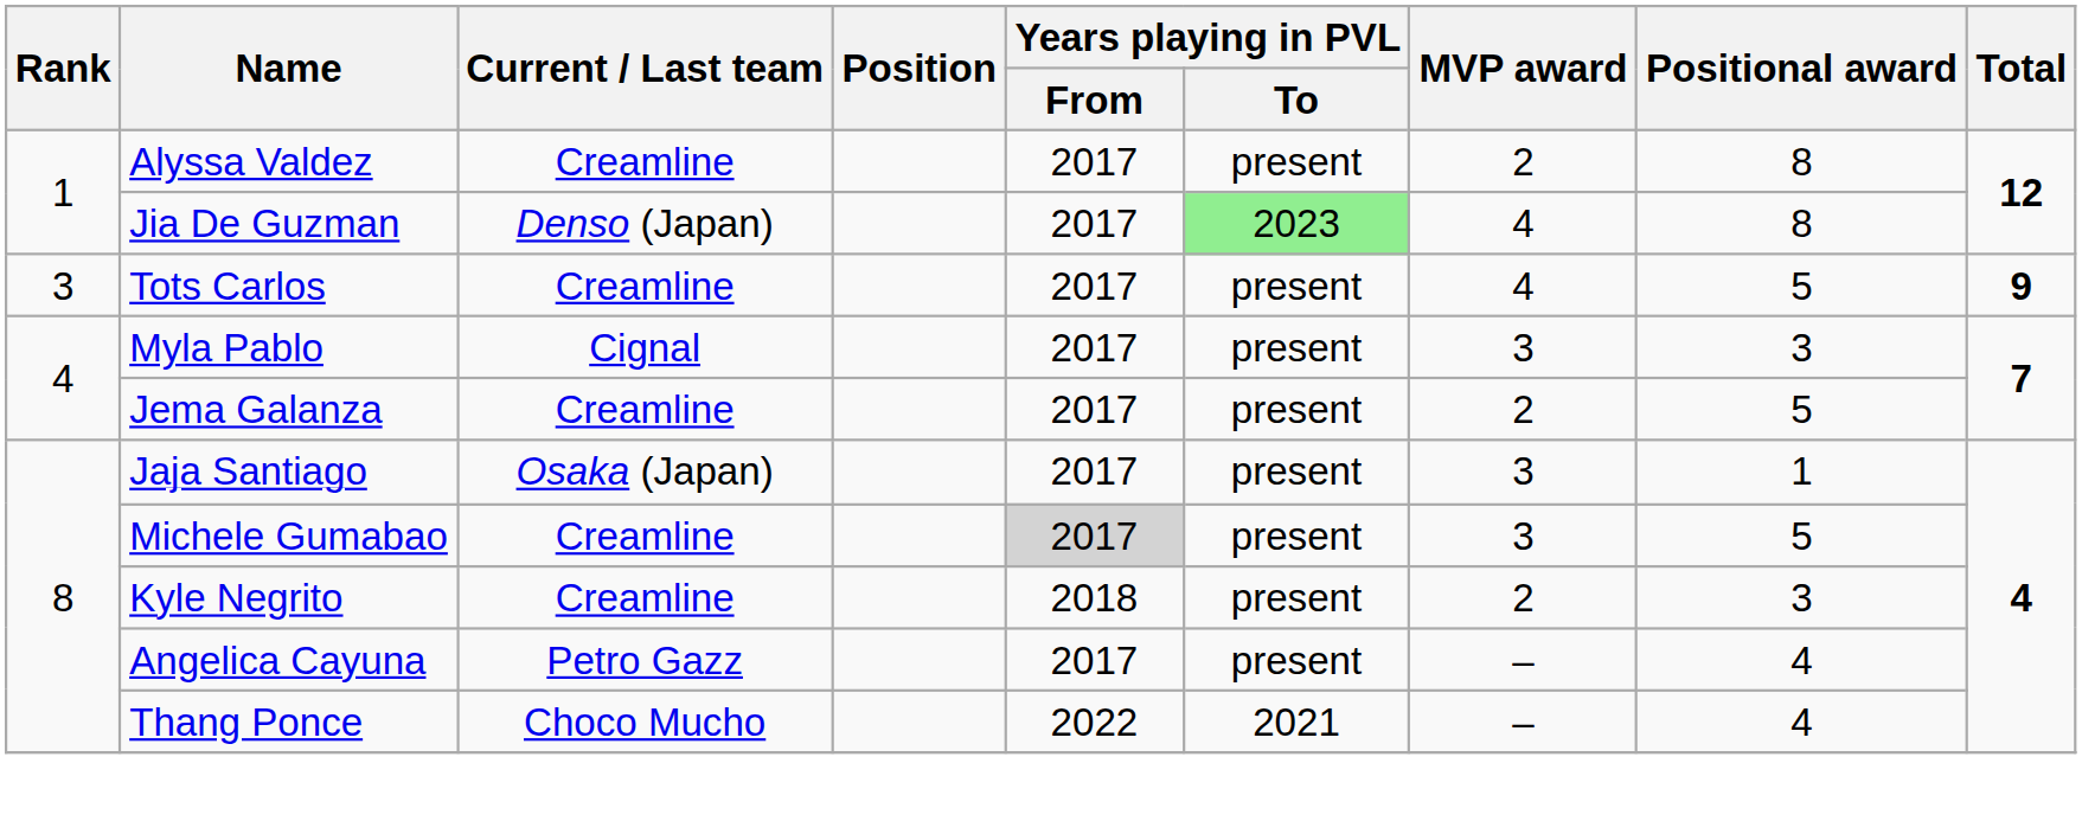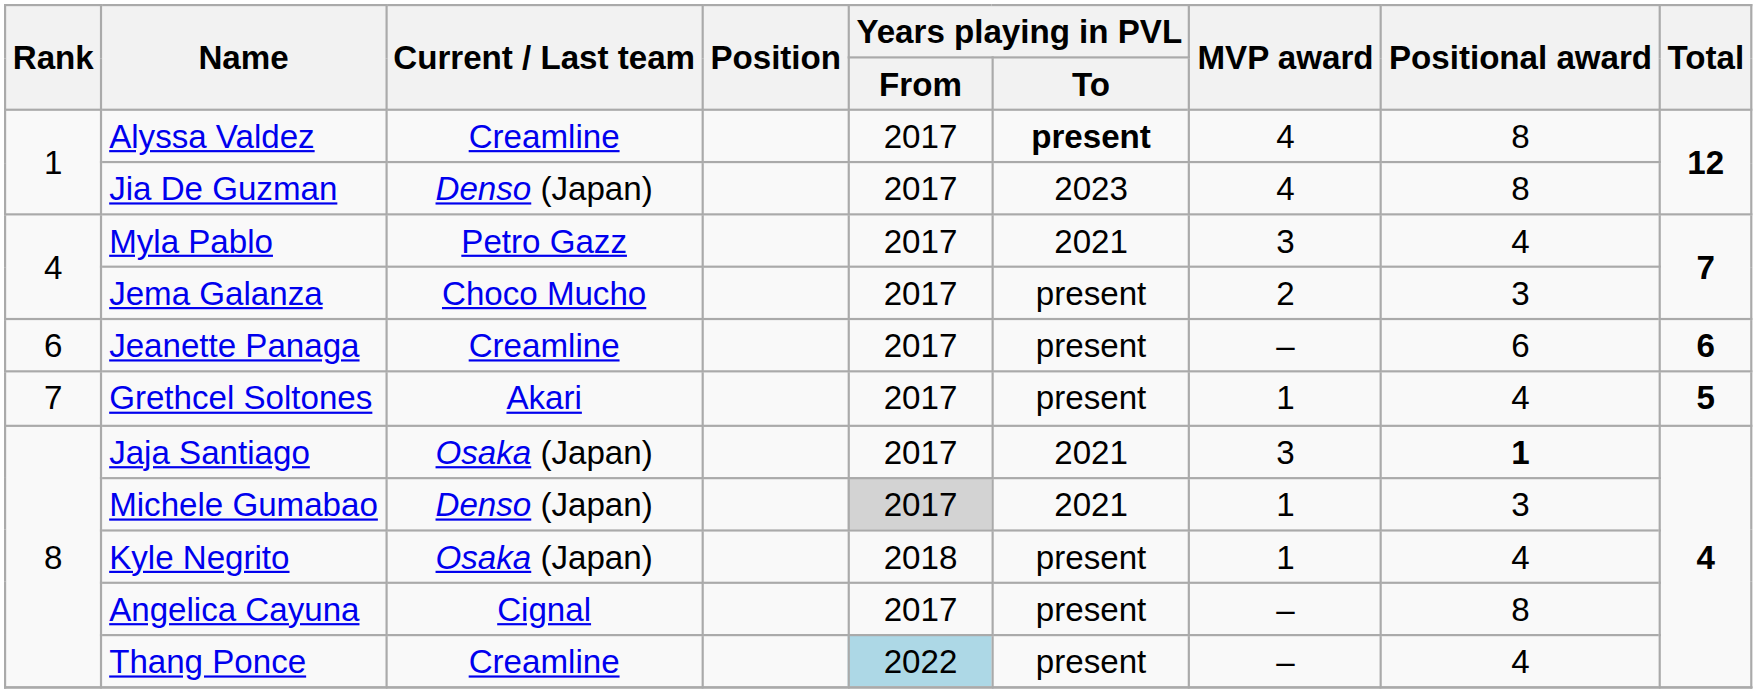Alyssa Valdez | Years playing in PVL / To: normal -> bold
Alyssa Valdez | MVP award: 2 -> 4
Jia De Guzman | Years playing in PVL / To: lightgreen background -> no background
- row: 3 | Tots Carlos | Creamline | 2017 | present | 4 | 5 | 9
Myla Pablo | Current / Last team: Cignal -> Petro Gazz
Myla Pablo | Years playing in PVL / To: present -> 2021
Myla Pablo | Positional award: 3 -> 4
Jema Galanza | Current / Last team: Creamline -> Choco Mucho
Jema Galanza | Positional award: 5 -> 3
+ row: 6 | Jeanette Panaga | Creamline | 2017 | present | – | 6 | 6
+ row: 7 | Grethcel Soltones | Akari | 2017 | present | 1 | 4 | 5
Jaja Santiago | Years playing in PVL / To: present -> 2021
Jaja Santiago | Positional award: normal -> bold
Michele Gumabao | Current / Last team: Creamline -> Denso (Japan)
Michele Gumabao | Years playing in PVL / To: present -> 2021
Michele Gumabao | MVP award: 3 -> 1
Michele Gumabao | Positional award: 5 -> 3
Kyle Negrito | Current / Last team: Creamline -> Osaka (Japan)
Kyle Negrito | MVP award: 2 -> 1
Kyle Negrito | Positional award: 3 -> 4
Angelica Cayuna | Current / Last team: Petro Gazz -> Cignal
Angelica Cayuna | Positional award: 4 -> 8
Thang Ponce | Current / Last team: Choco Mucho -> Creamline
Thang Ponce | Years playing in PVL / From: no background -> lightblue background
Thang Ponce | Years playing in PVL / To: 2021 -> present
